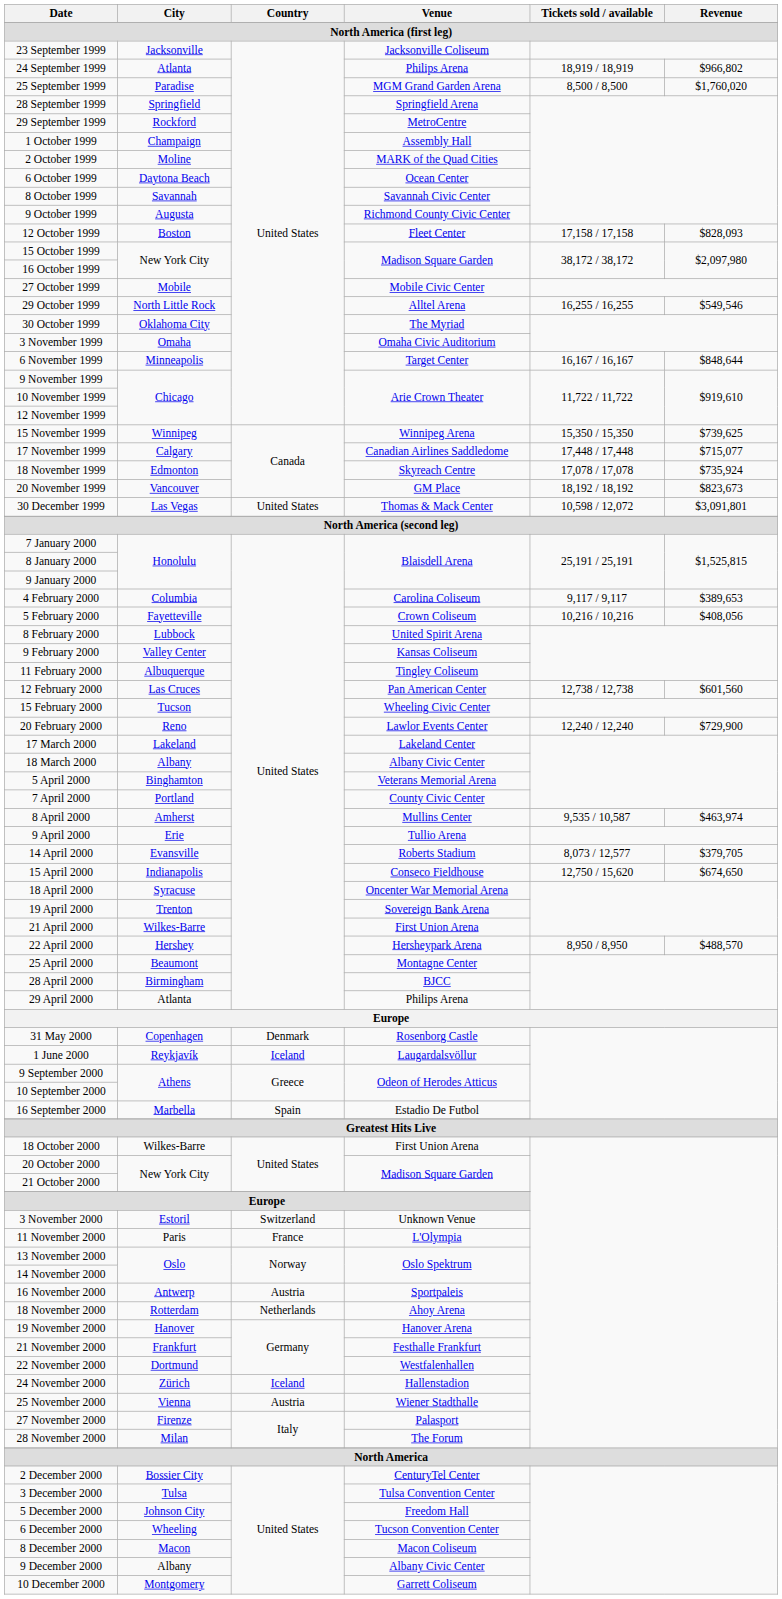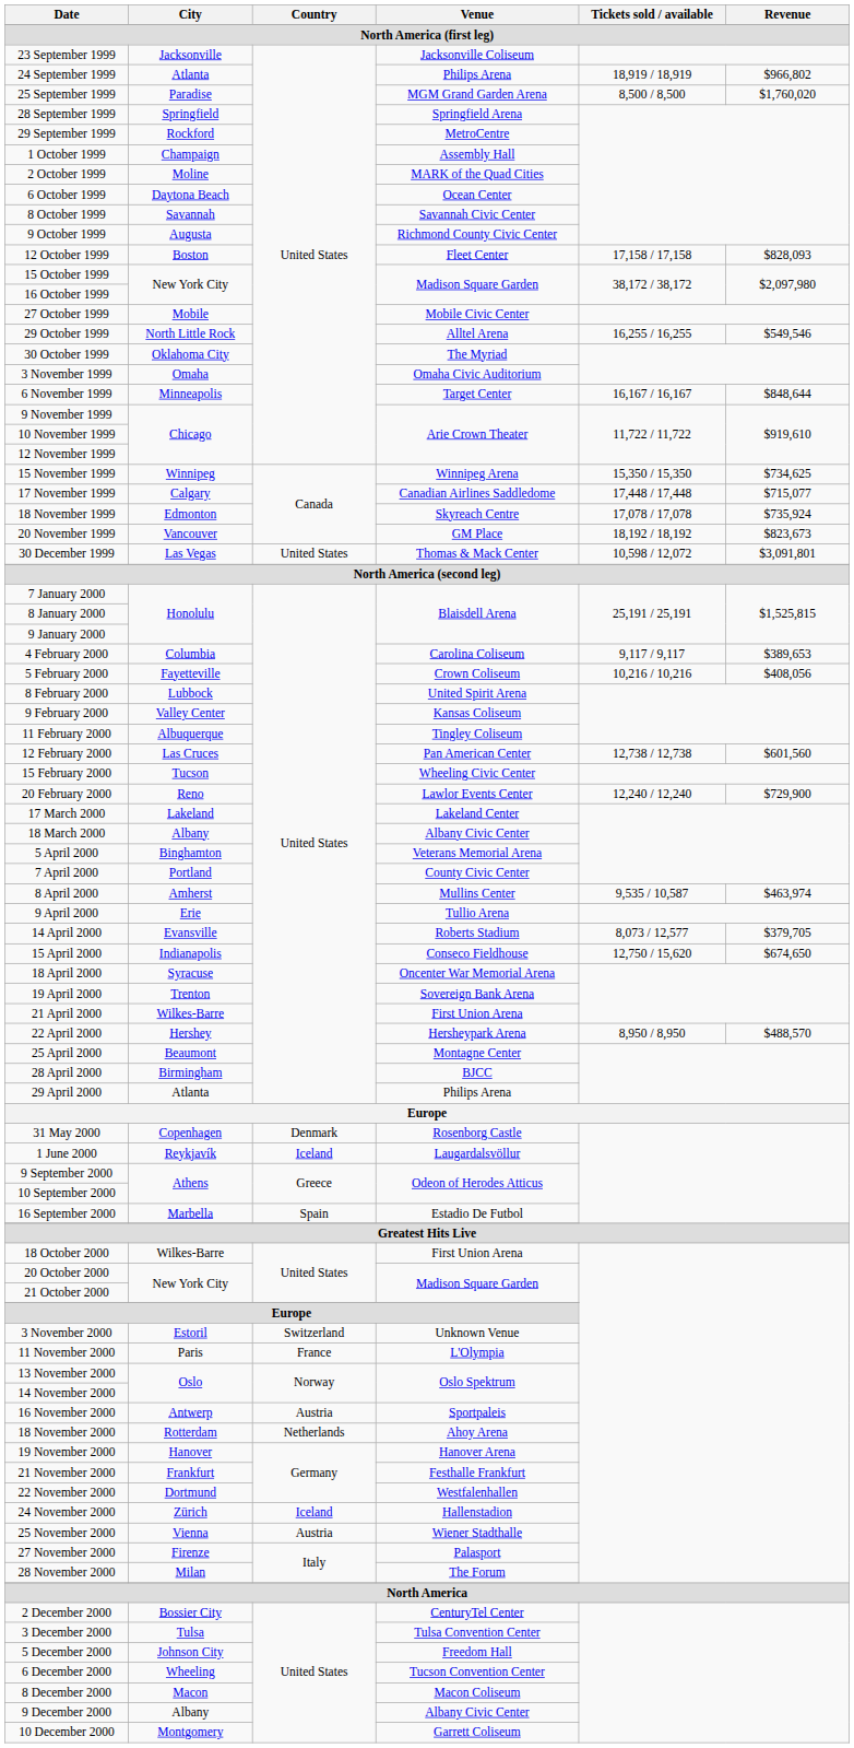15 November 1999 | Revenue: $739,625 -> $734,625
